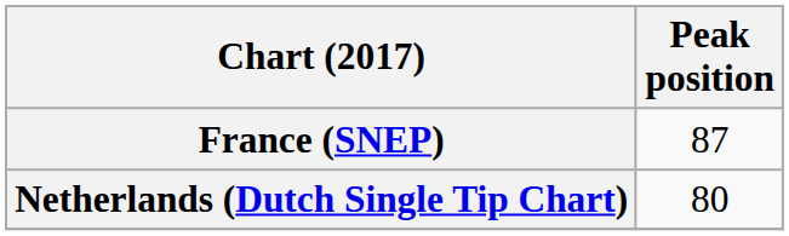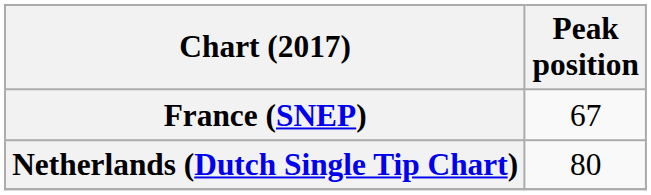France (SNEP) | Peak position: 87 -> 67
